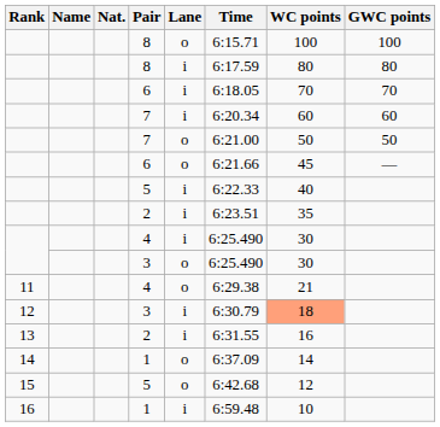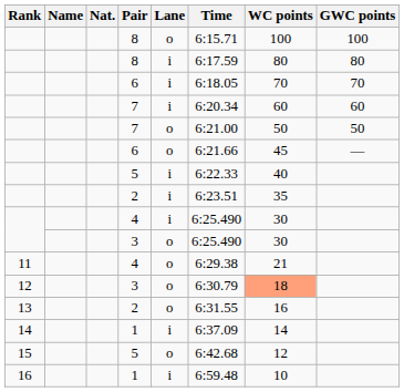12 / 3 | Lane: i -> o
13 / 2 | Lane: i -> o
14 / 1 | Lane: o -> i
